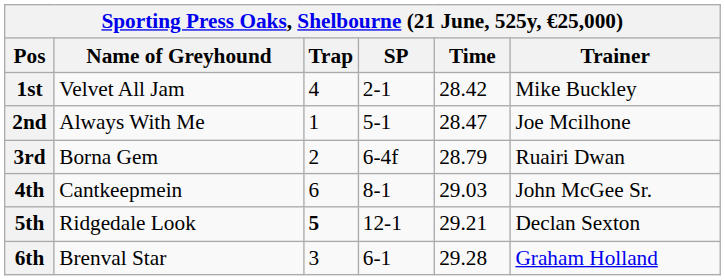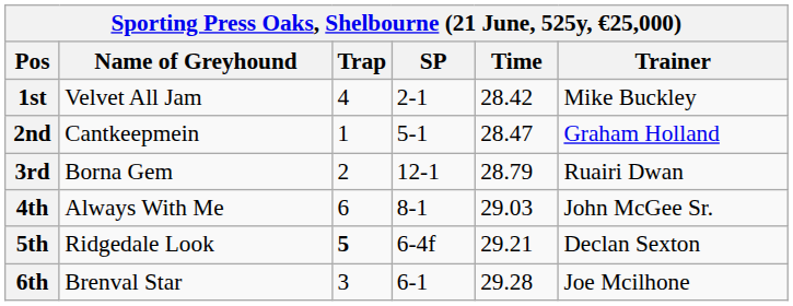2nd | Name of Greyhound: Always With Me -> Cantkeepmein
2nd | Trainer: Joe Mcilhone -> Graham Holland
3rd | SP: 6-4f -> 12-1
4th | Name of Greyhound: Cantkeepmein -> Always With Me
5th | SP: 12-1 -> 6-4f
6th | Trainer: Graham Holland -> Joe Mcilhone
